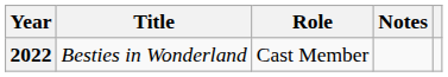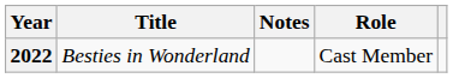columns swapped: Role <-> Notes
